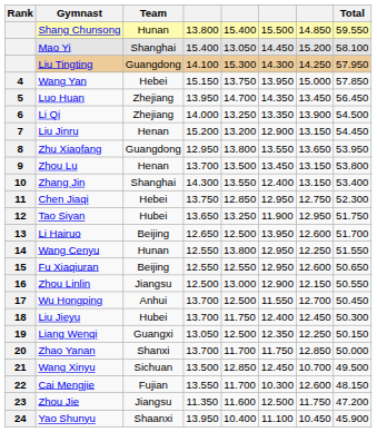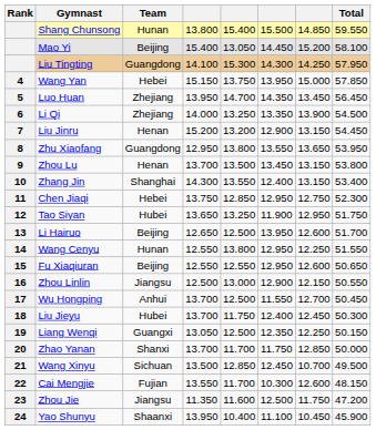Mao Yi | Team: Shanghai -> Beijing
